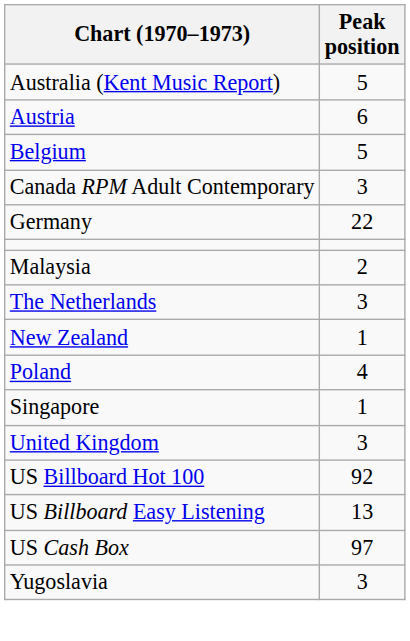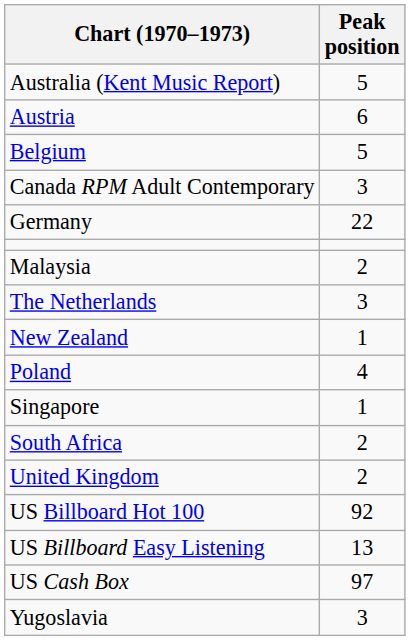+ row: South Africa | 2
United Kingdom | Peak position: 3 -> 2
